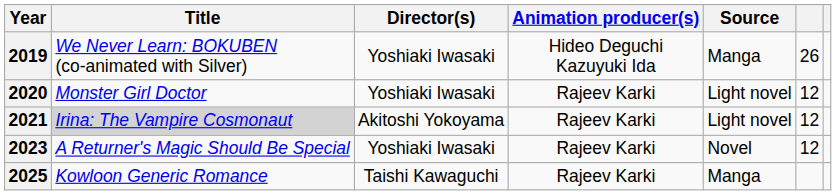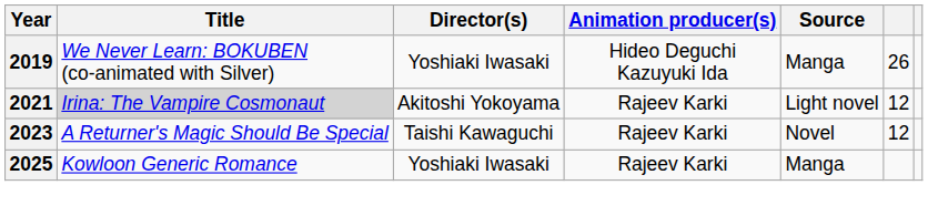- row: 2020 | Monster Girl Doctor | Yoshiaki Iwasaki | Rajeev Karki | Light novel | 12
2023 | Director(s): Yoshiaki Iwasaki -> Taishi Kawaguchi
2025 | Director(s): Taishi Kawaguchi -> Yoshiaki Iwasaki
